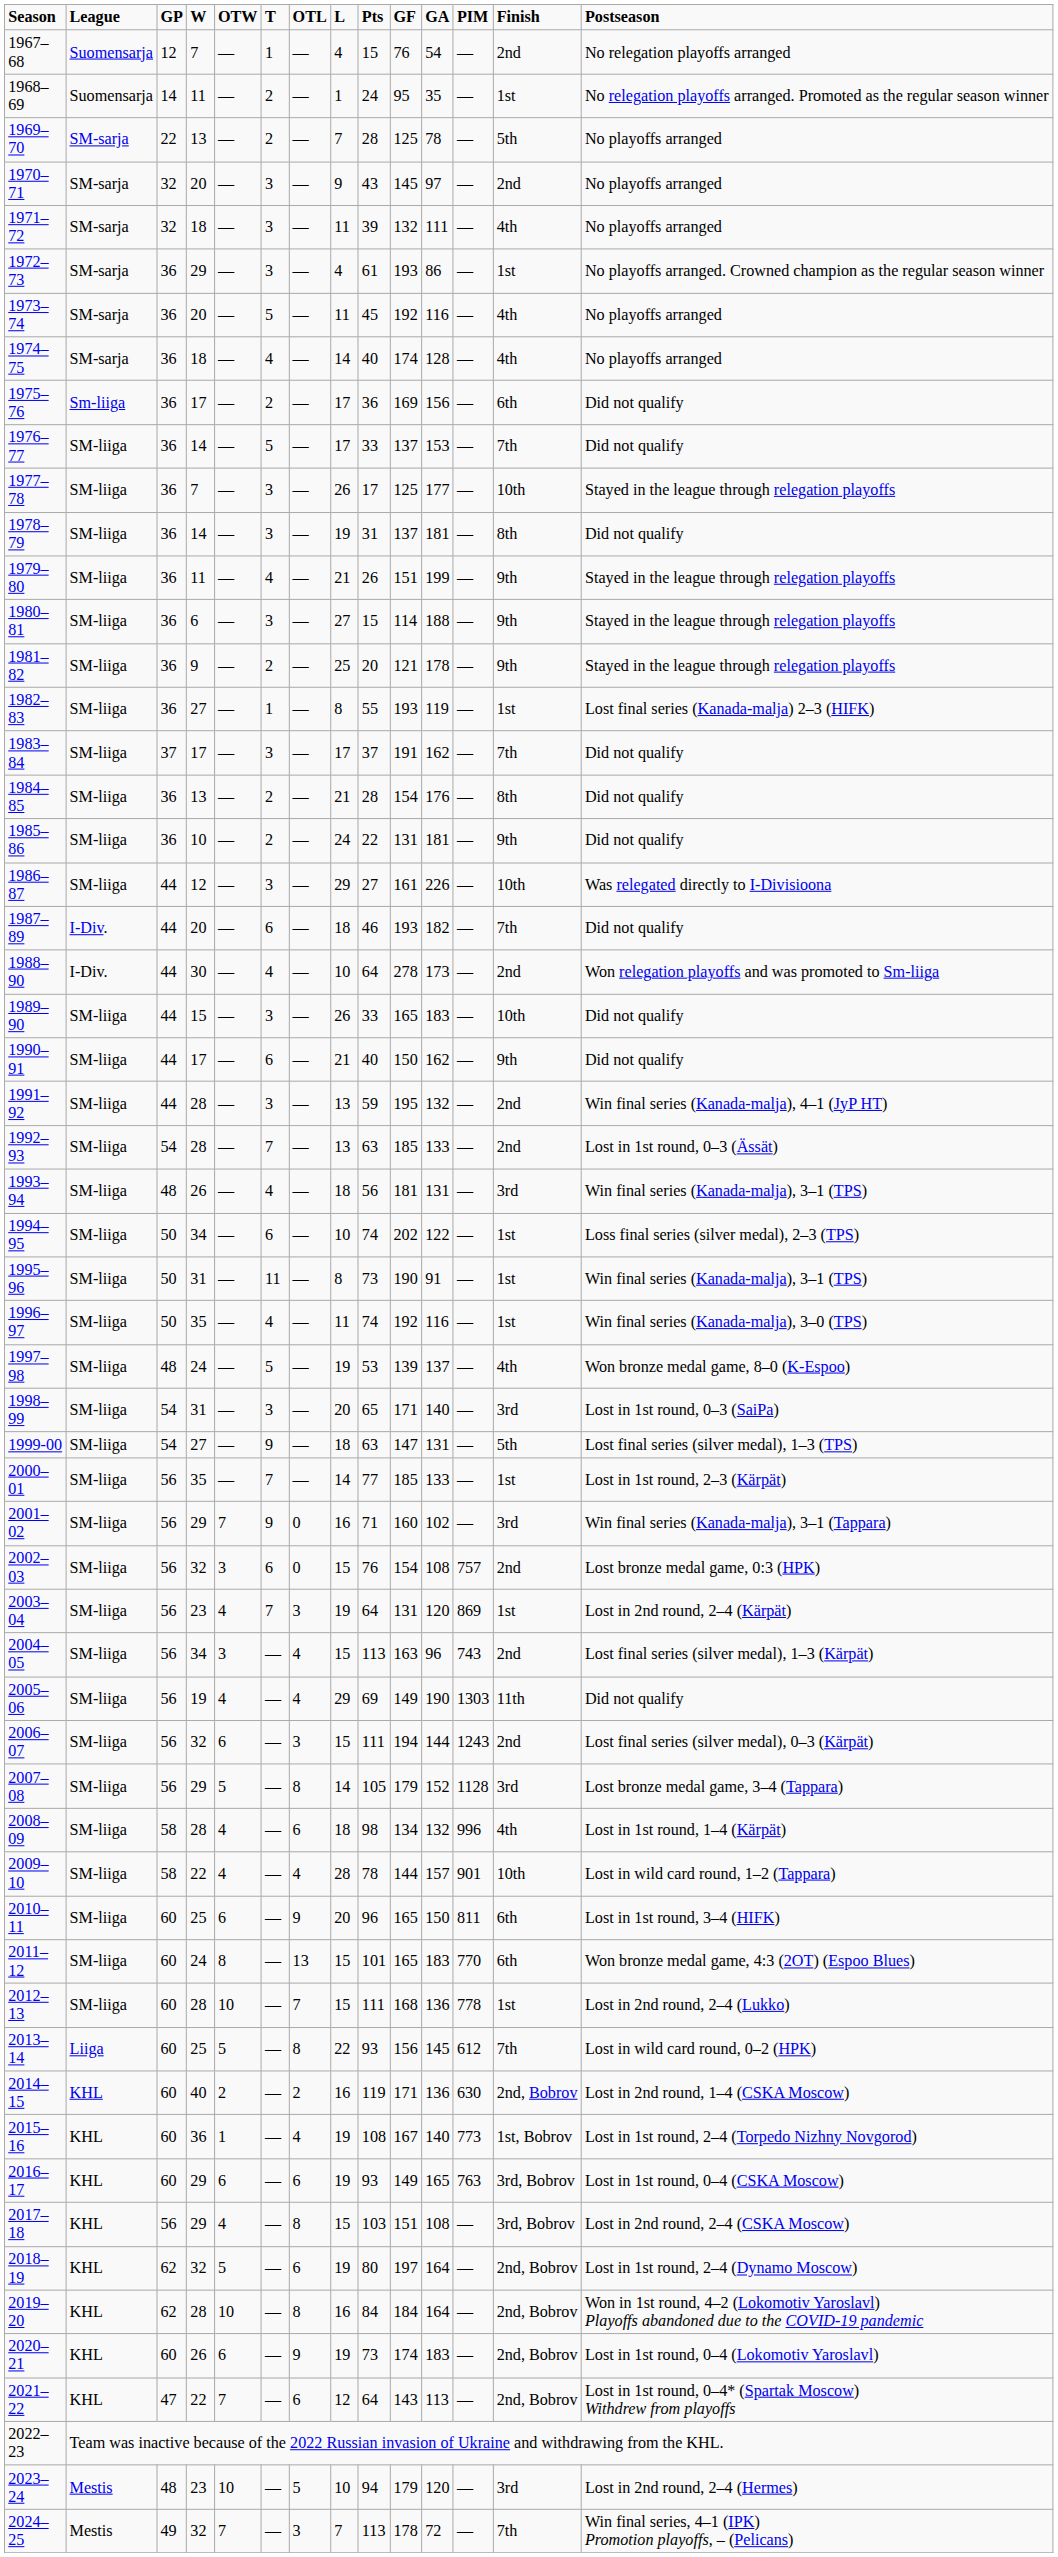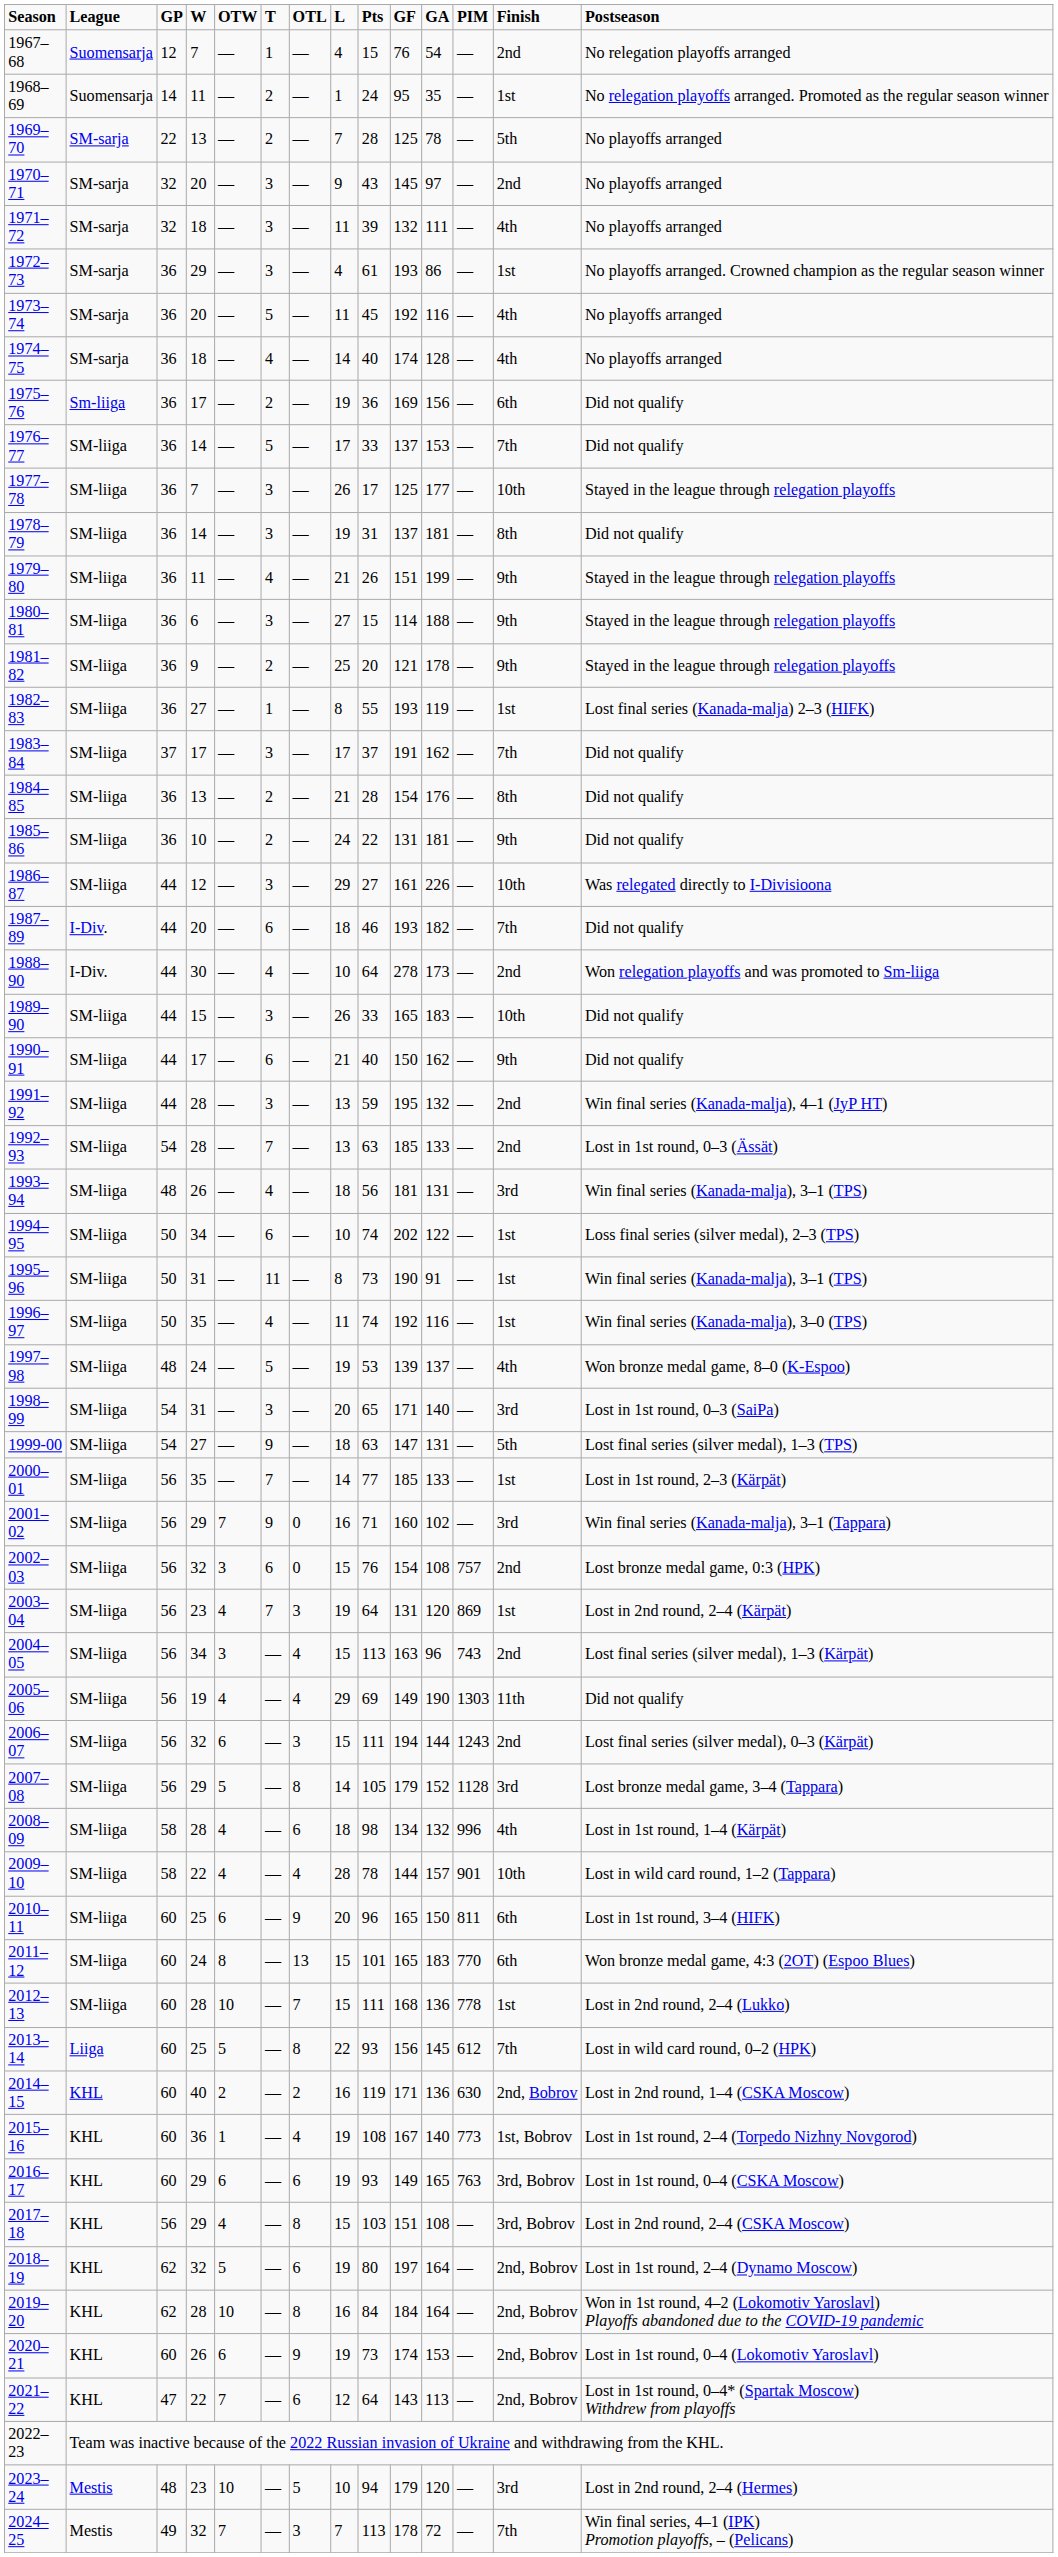1975–76 | L: 17 -> 19
2020–21 | GA: 183 -> 153
